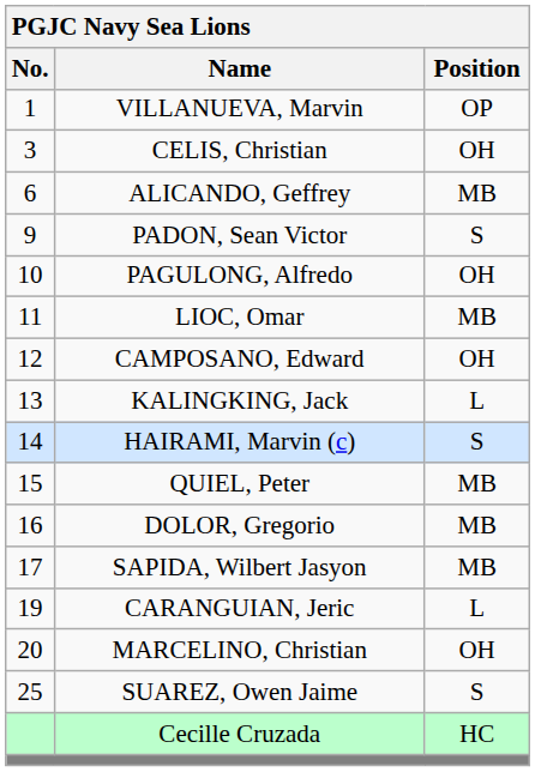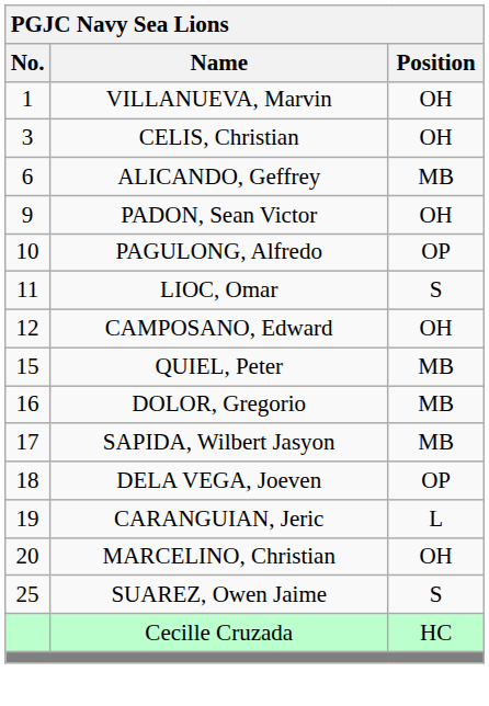VILLANUEVA, Marvin | Position: OP -> OH
PADON, Sean Victor | Position: S -> OH
PAGULONG, Alfredo | Position: OH -> OP
LIOC, Omar | Position: MB -> S
- row: 13 | KALINGKING, Jack | L
- row: 14 | HAIRAMI, Marvin (c) | S
+ row: 18 | DELA VEGA, Joeven | OP
